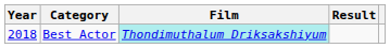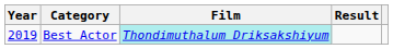Best Actor | Year: 2018 -> 2019
